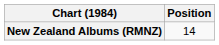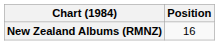New Zealand Albums (RMNZ) | Position: 14 -> 16
